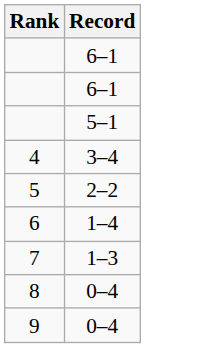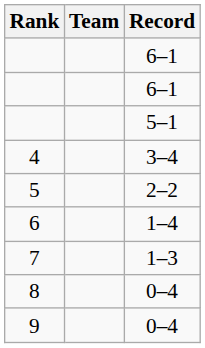+ column: Team
